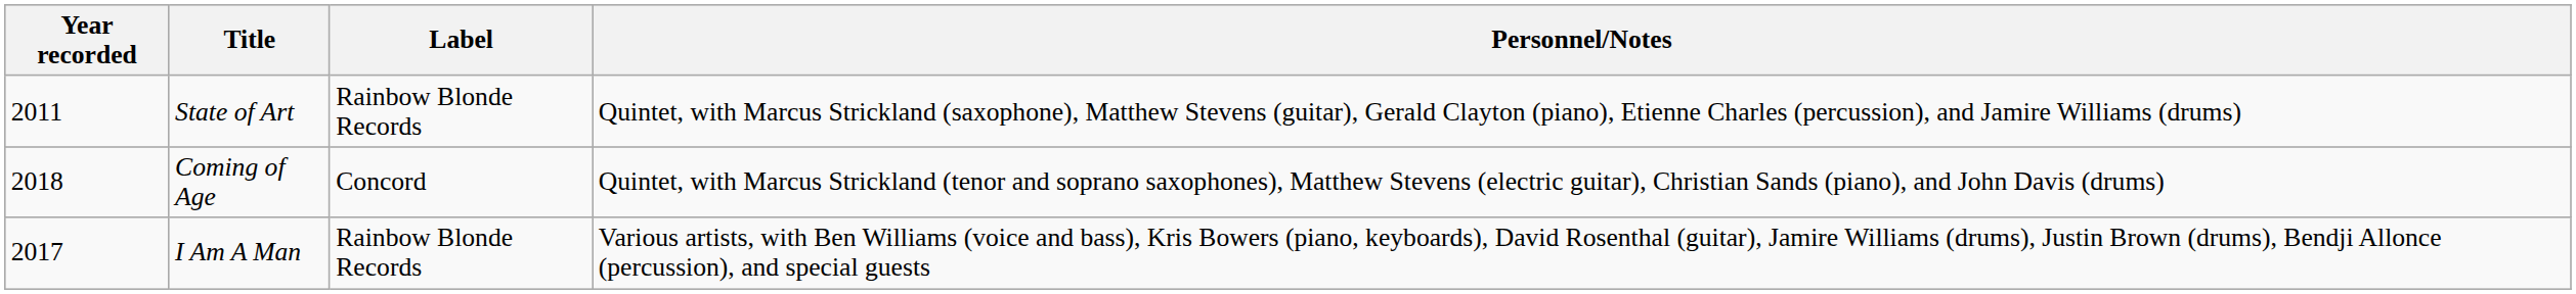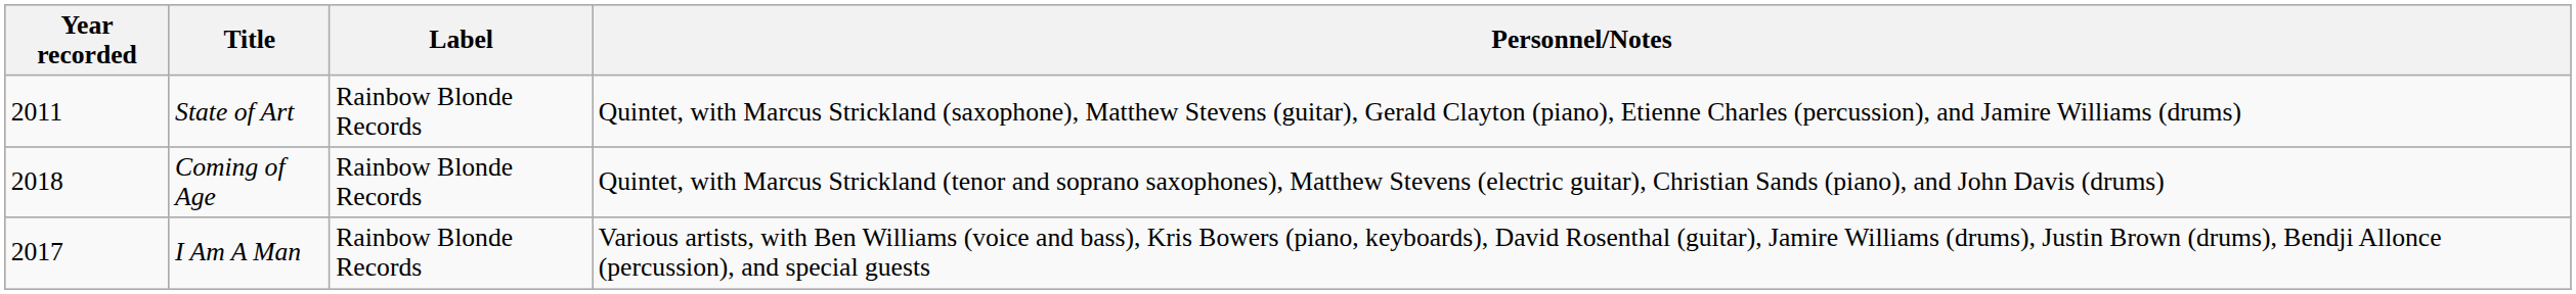Coming of Age | Label: Concord -> Rainbow Blonde Records
